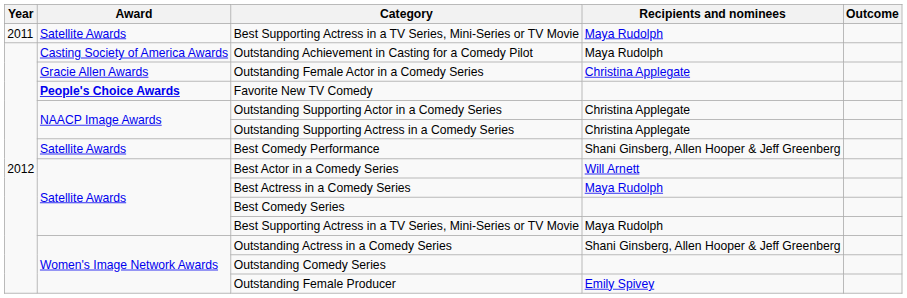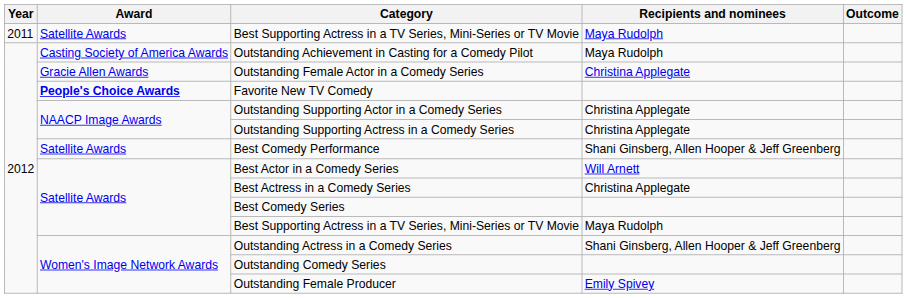Best Actress in a Comedy Series | Recipients and nominees: Maya Rudolph -> Christina Applegate
